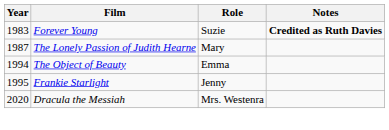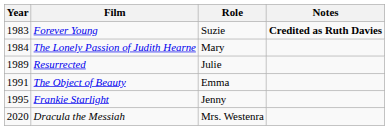The Lonely Passion of Judith Hearne | Year: 1987 -> 1984
+ row: 1989 | Resurrected | Julie
The Object of Beauty | Year: 1994 -> 1991
